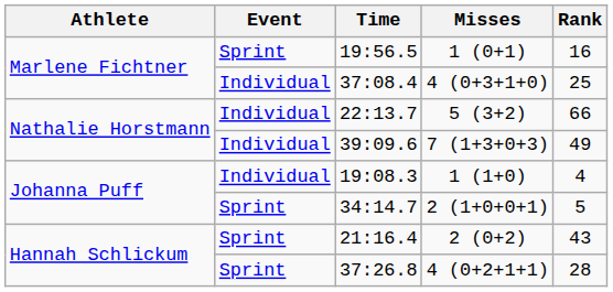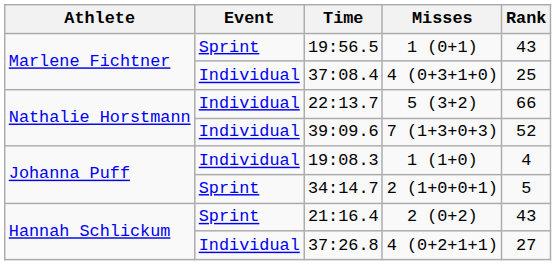19:56.5 | Rank: 16 -> 43
39:09.6 | Rank: 49 -> 52
37:26.8 | Event: Sprint -> Individual
37:26.8 | Rank: 28 -> 27
